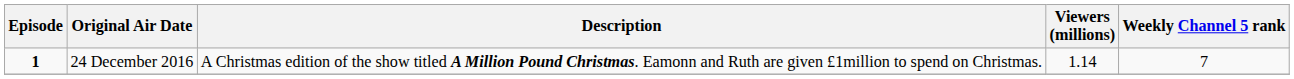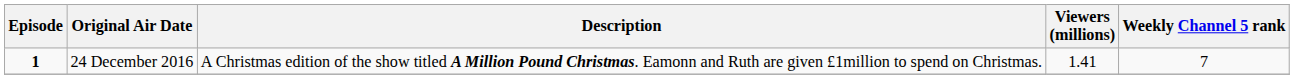24 December 2016 | Viewers (millions): 1.14 -> 1.41
